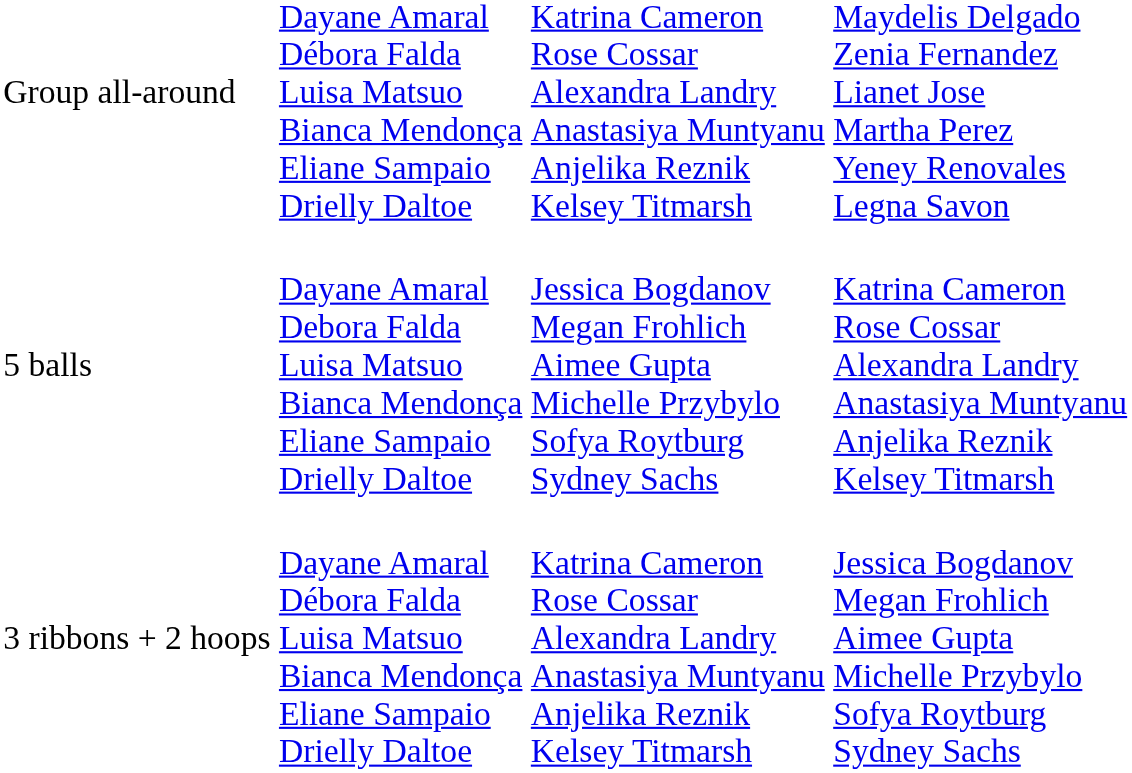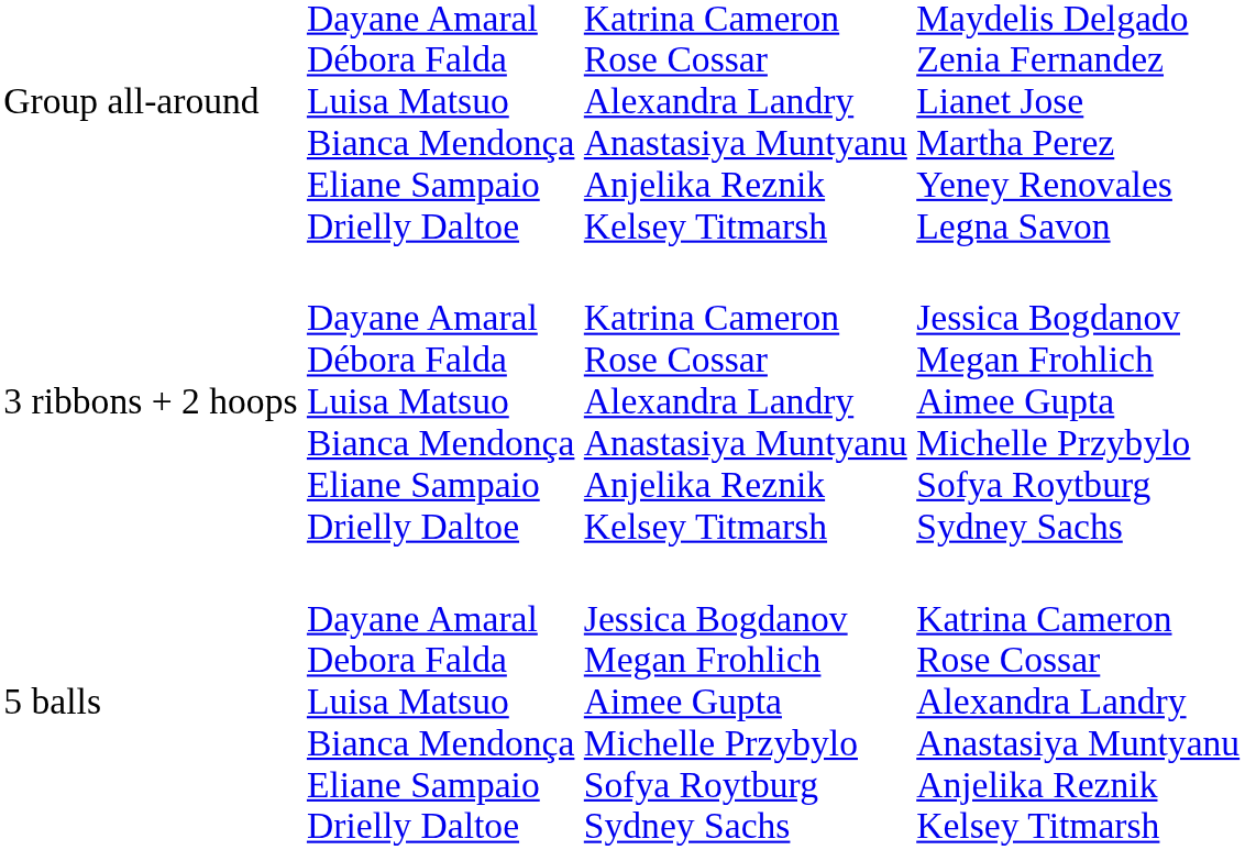rows swapped: 5 balls <-> 3 ribbons + 2 hoops
